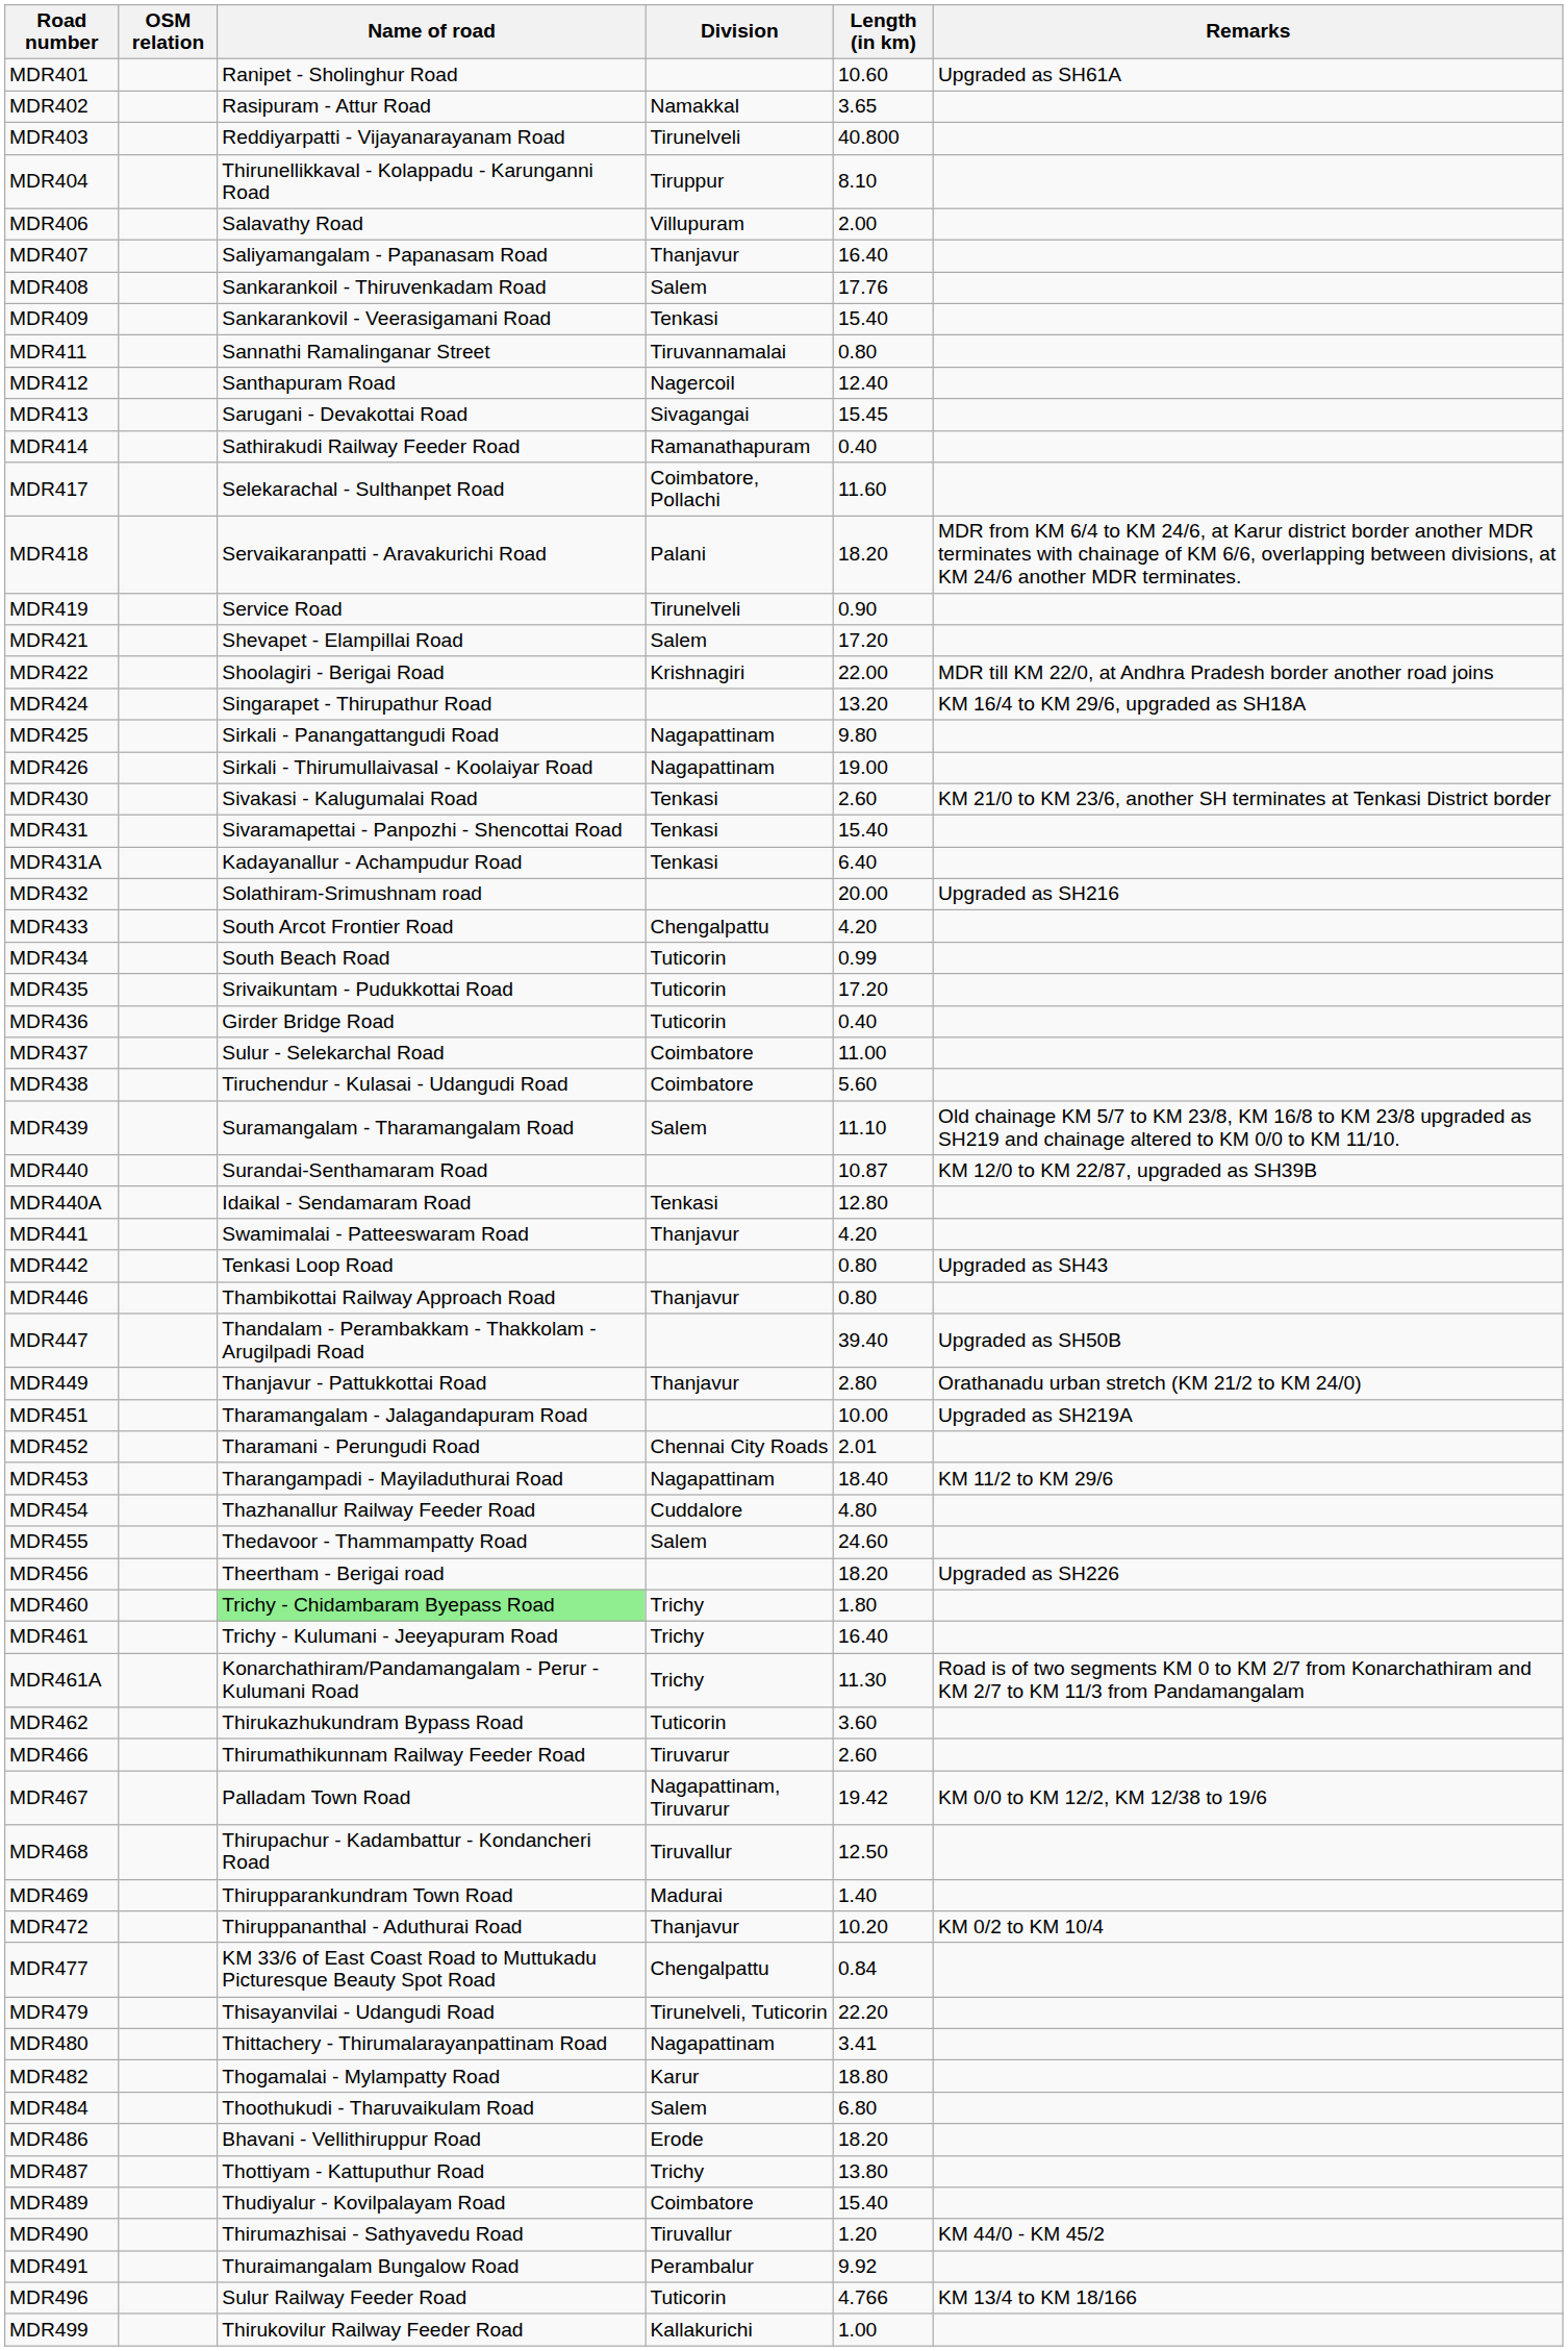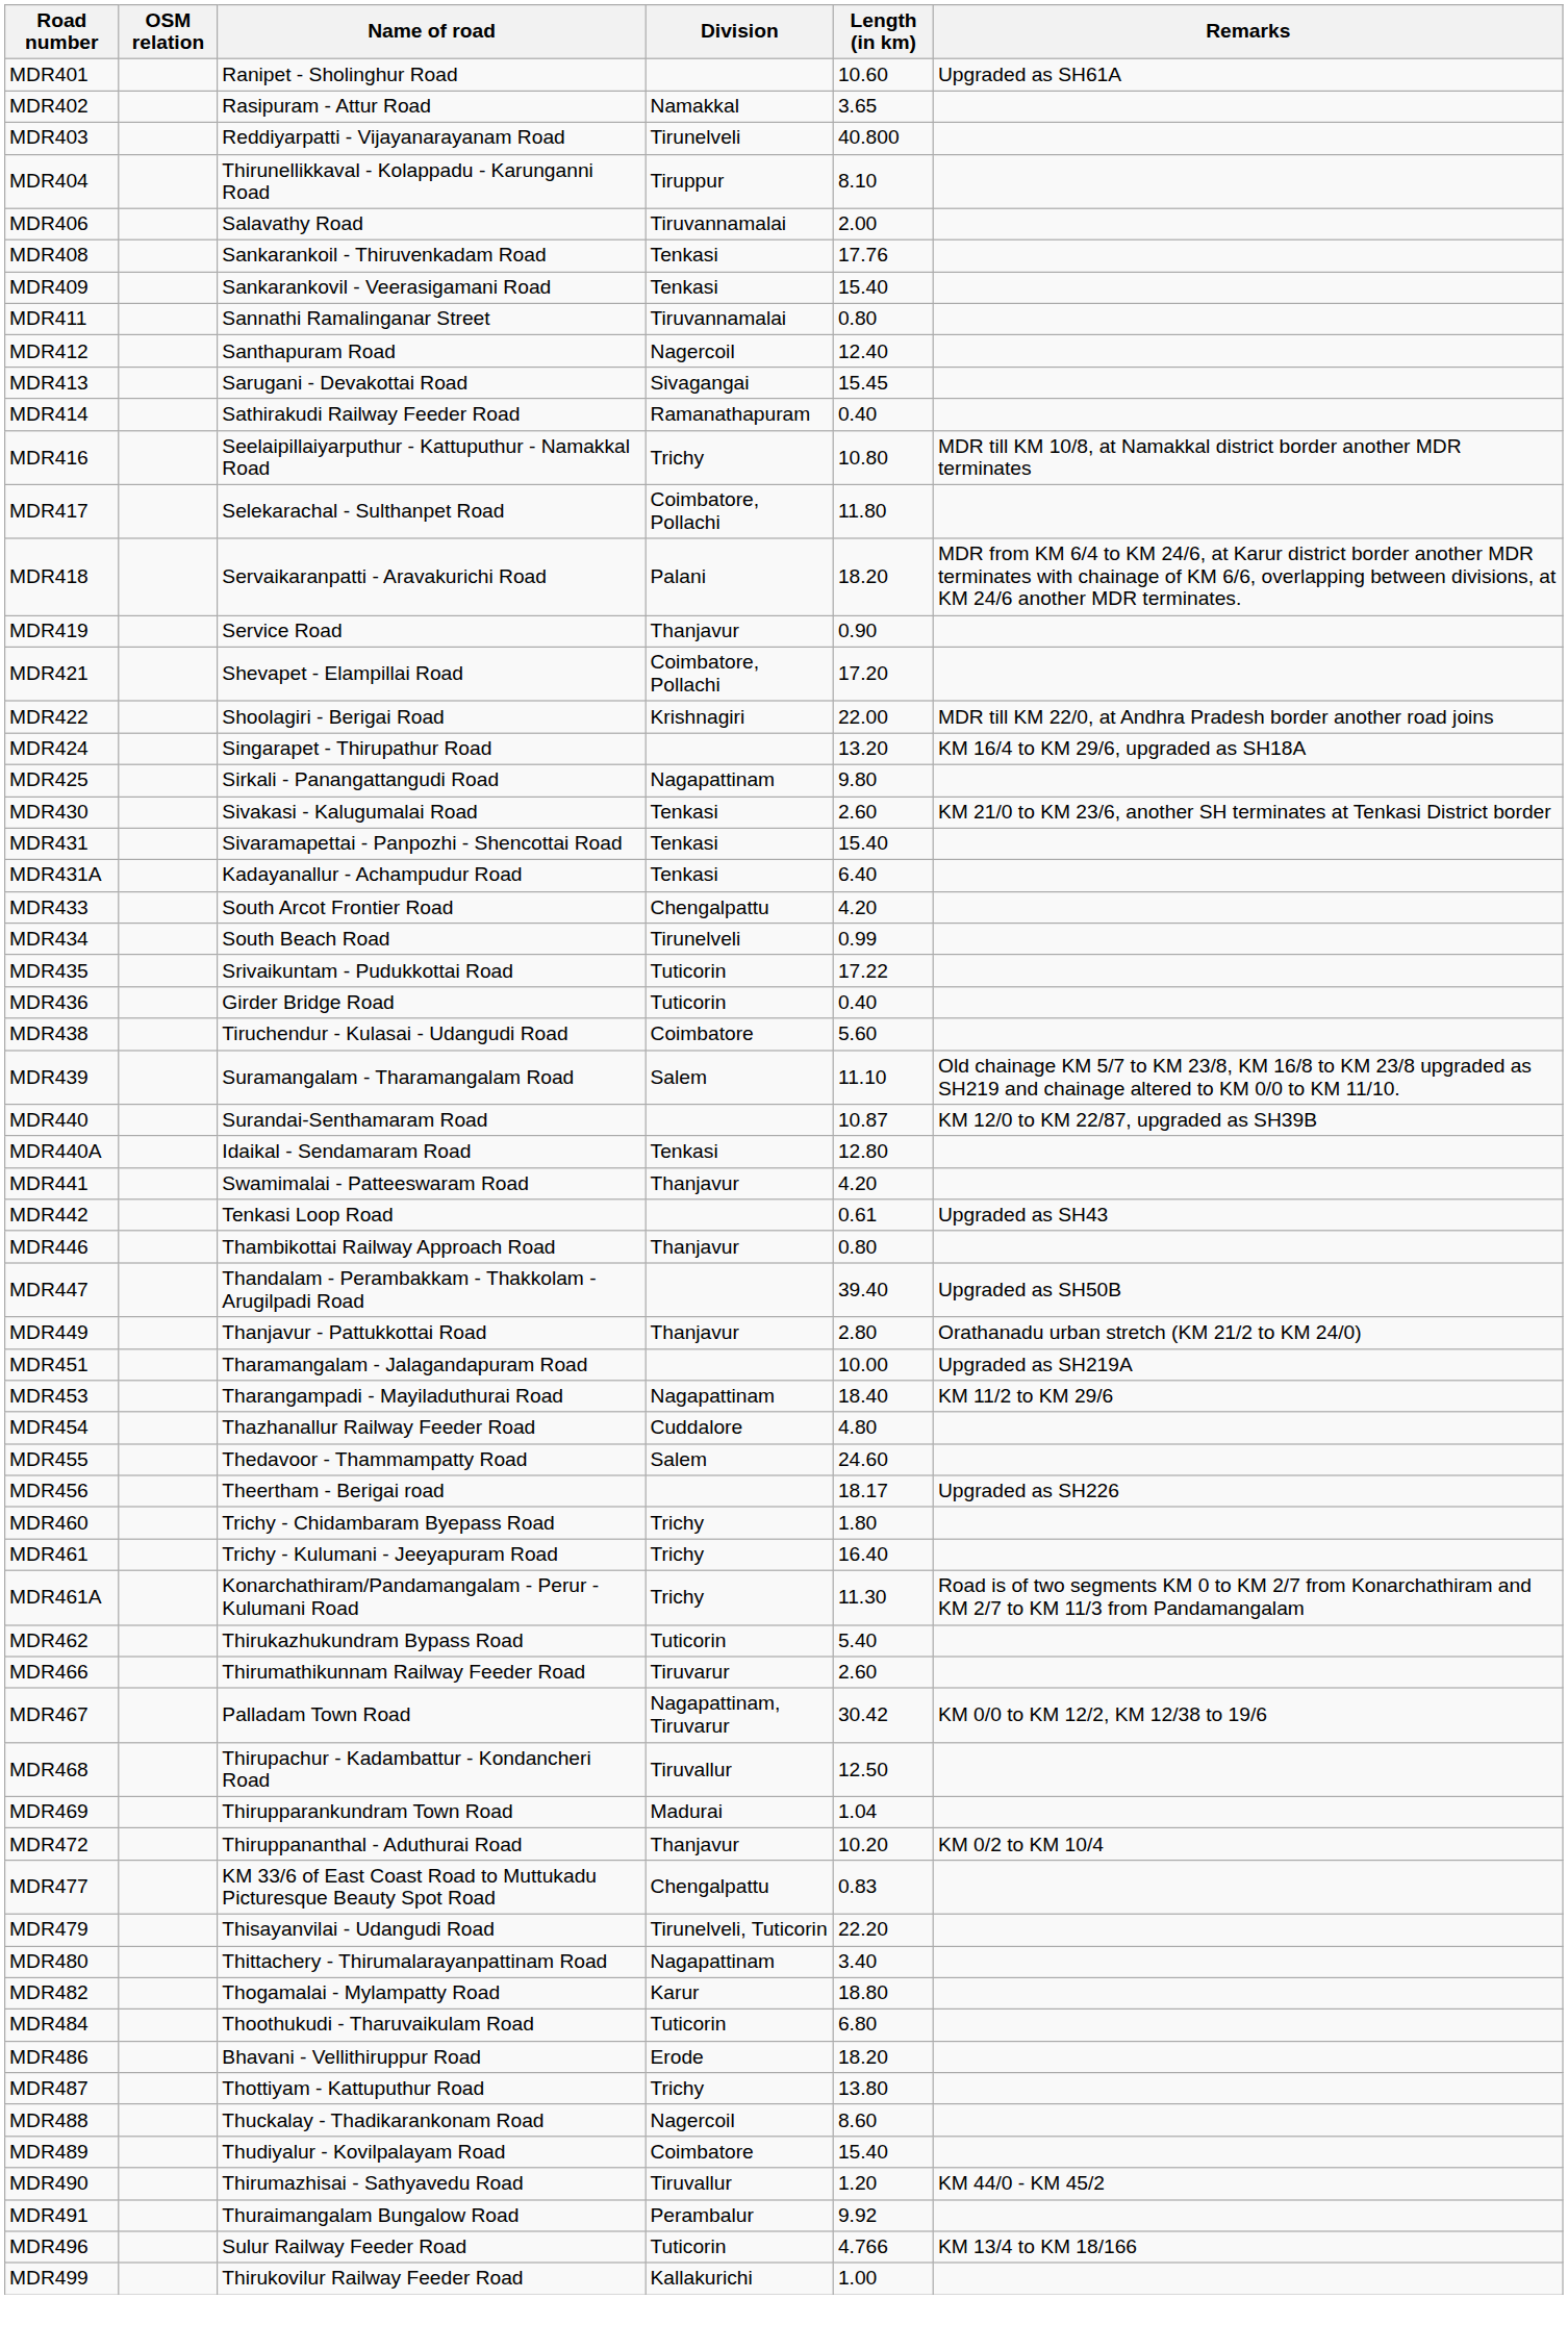MDR406 | Division: Villupuram -> Tiruvannamalai
- row: MDR407 | Saliyamangalam - Papanasam Road | Thanjavur | 16.40
MDR408 | Division: Salem -> Tenkasi
+ row: MDR416 | Seelaipillaiyarputhur - Kattuputhur - Namakkal Road | Trichy | 10.80 | MDR till KM 10/8, at Namakkal district border another MDR terminates
MDR417 | Length (in km): 11.60 -> 11.80
MDR419 | Division: Tirunelveli -> Thanjavur
MDR421 | Division: Salem -> Coimbatore, Pollachi
- row: MDR426 | Sirkali - Thirumullaivasal - Koolaiyar Road | Nagapattinam | 19.00
- row: MDR432 | Solathiram-Srimushnam road | 20.00 | Upgraded as SH216
MDR434 | Division: Tuticorin -> Tirunelveli
MDR435 | Length (in km): 17.20 -> 17.22
- row: MDR437 | Sulur - Selekarchal Road | Coimbatore | 11.00
MDR442 | Length (in km): 0.80 -> 0.61
- row: MDR452 | Tharamani - Perungudi Road | Chennai City Roads | 2.01
MDR456 | Length (in km): 18.20 -> 18.17
MDR460 | Name of road: lightgreen background -> no background
MDR462 | Length (in km): 3.60 -> 5.40
MDR467 | Length (in km): 19.42 -> 30.42
MDR469 | Length (in km): 1.40 -> 1.04
MDR477 | Length (in km): 0.84 -> 0.83
MDR480 | Length (in km): 3.41 -> 3.40
MDR484 | Division: Salem -> Tuticorin
+ row: MDR488 | Thuckalay - Thadikarankonam Road | Nagercoil | 8.60
